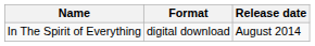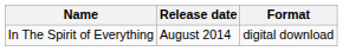columns swapped: Format <-> Release date
